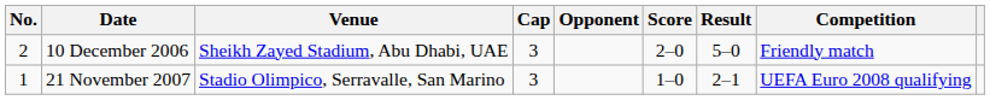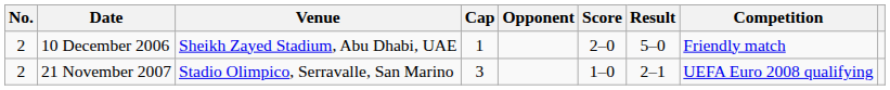10 December 2006 | Cap: 3 -> 1
21 November 2007 | No.: 1 -> 2
